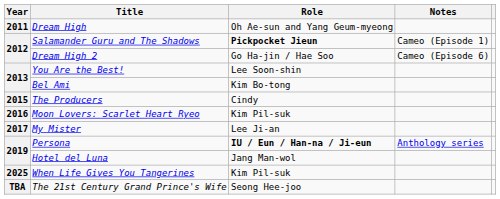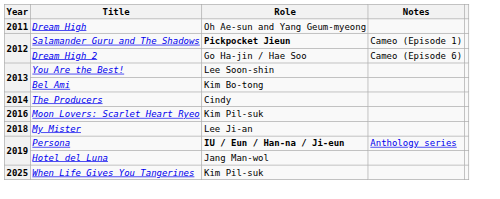The Producers | Year: 2015 -> 2014
My Mister | Year: 2017 -> 2018
- row: TBA | The 21st Century Grand Prince's Wife | Seong Hee-joo
